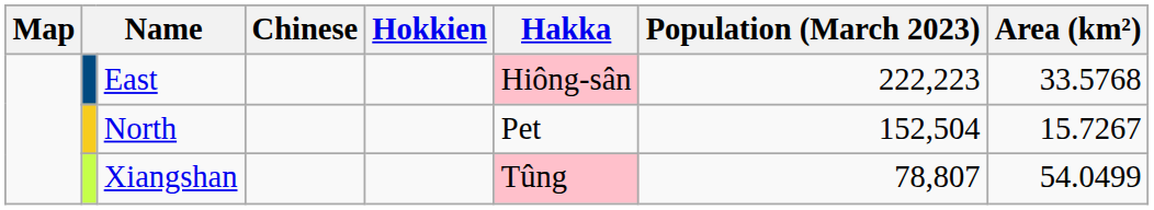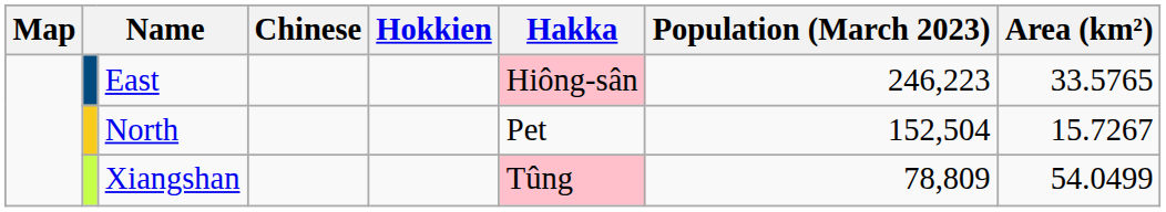East | Population (March 2023): 222,223 -> 246,223
East | Area (km²): 33.5768 -> 33.5765
Xiangshan | Population (March 2023): 78,807 -> 78,809
